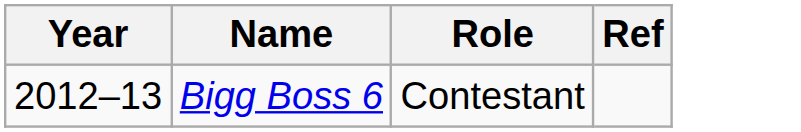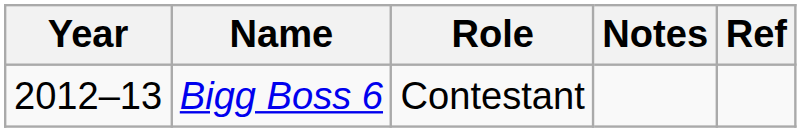+ column: Notes
